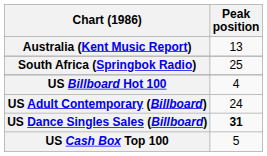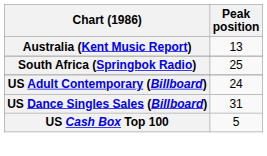- row: US Billboard Hot 100 | 4
US Dance Singles Sales (Billboard) | Peak position: bold -> normal
